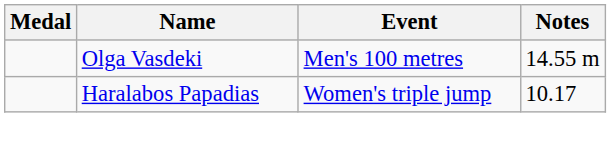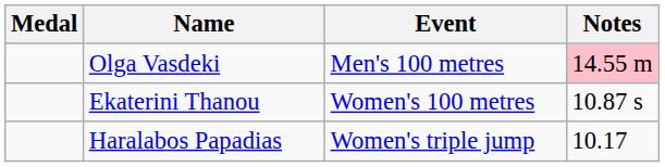Olga Vasdeki | Notes: no background -> pink background
+ row: Ekaterini Thanou | Women's 100 metres | 10.87 s
